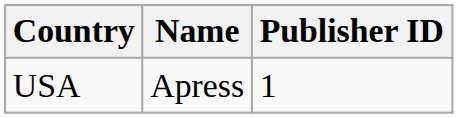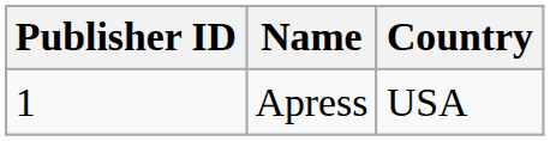columns swapped: Publisher ID <-> Country
